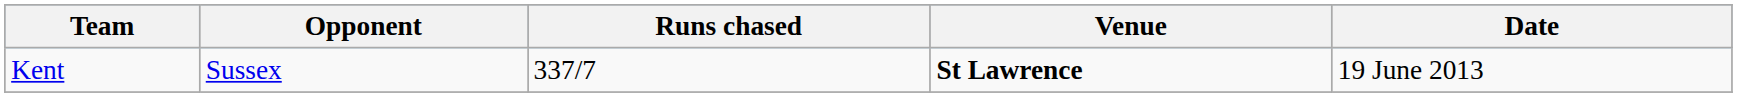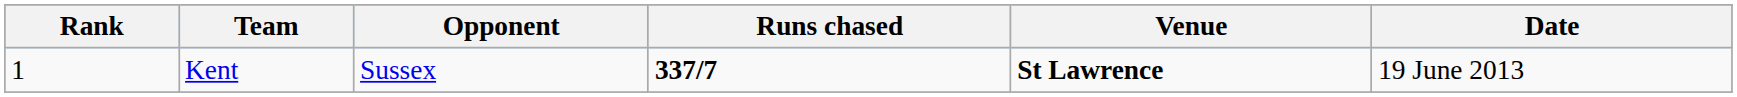+ column: Rank | 1
Kent | Runs chased: normal -> bold
